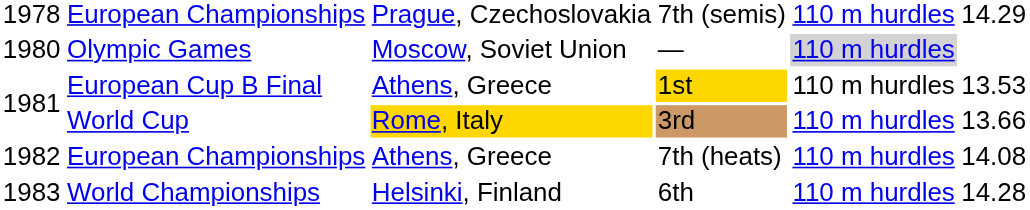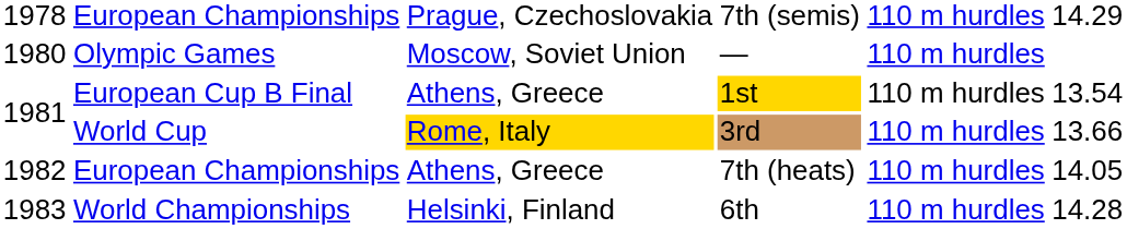Olympic Games | column 5: lightgrey background -> no background
European Cup B Final | column 6: 13.53 -> 13.54
European Championships / 7th (heats) | column 6: 14.08 -> 14.05
